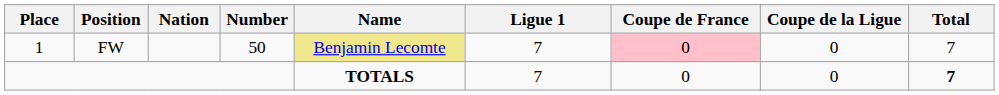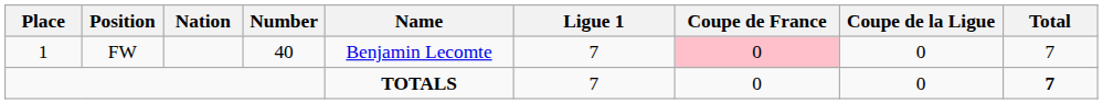FW | Number: 50 -> 40
FW | Name: khaki background -> no background
